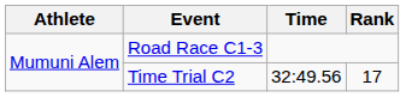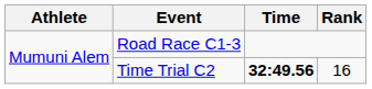Time Trial C2 | Time: normal -> bold
Time Trial C2 | Rank: 17 -> 16
